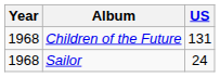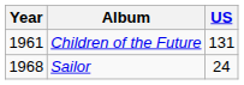Children of the Future | Year: 1968 -> 1961
